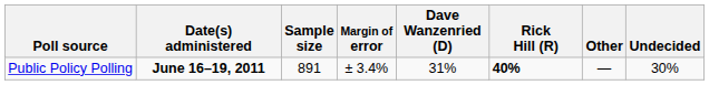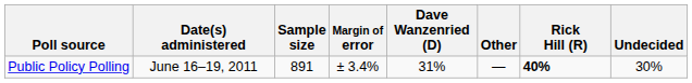columns swapped: Rick Hill (R) <-> Other
Public Policy Polling | Date(s) administered: bold -> normal
